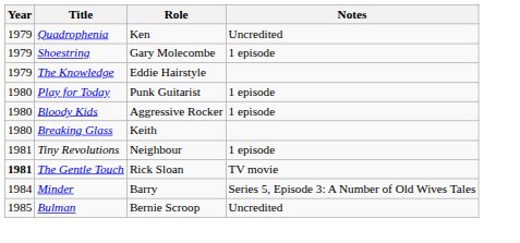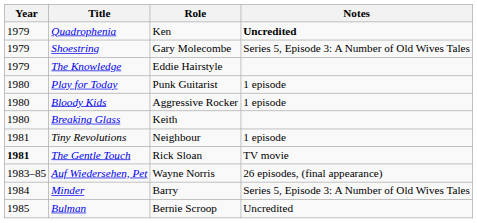Quadrophenia | Notes: normal -> bold
Shoestring | Notes: 1 episode -> Series 5, Episode 3: A Number of Old Wives Tales
+ row: 1983–85 | Auf Wiedersehen, Pet | Wayne Norris | 26 episodes, (final appearance)
